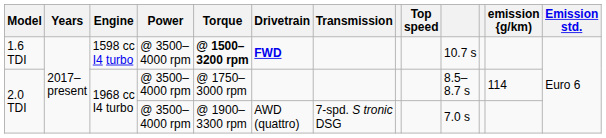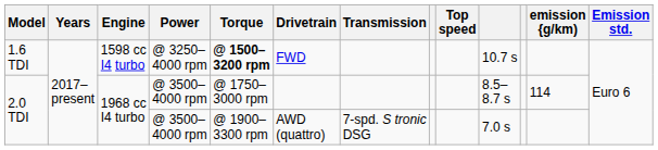1.6 TDI | Power: @ 3500–4000 rpm -> @ 3250–4000 rpm
1.6 TDI | Drivetrain: bold -> normal
